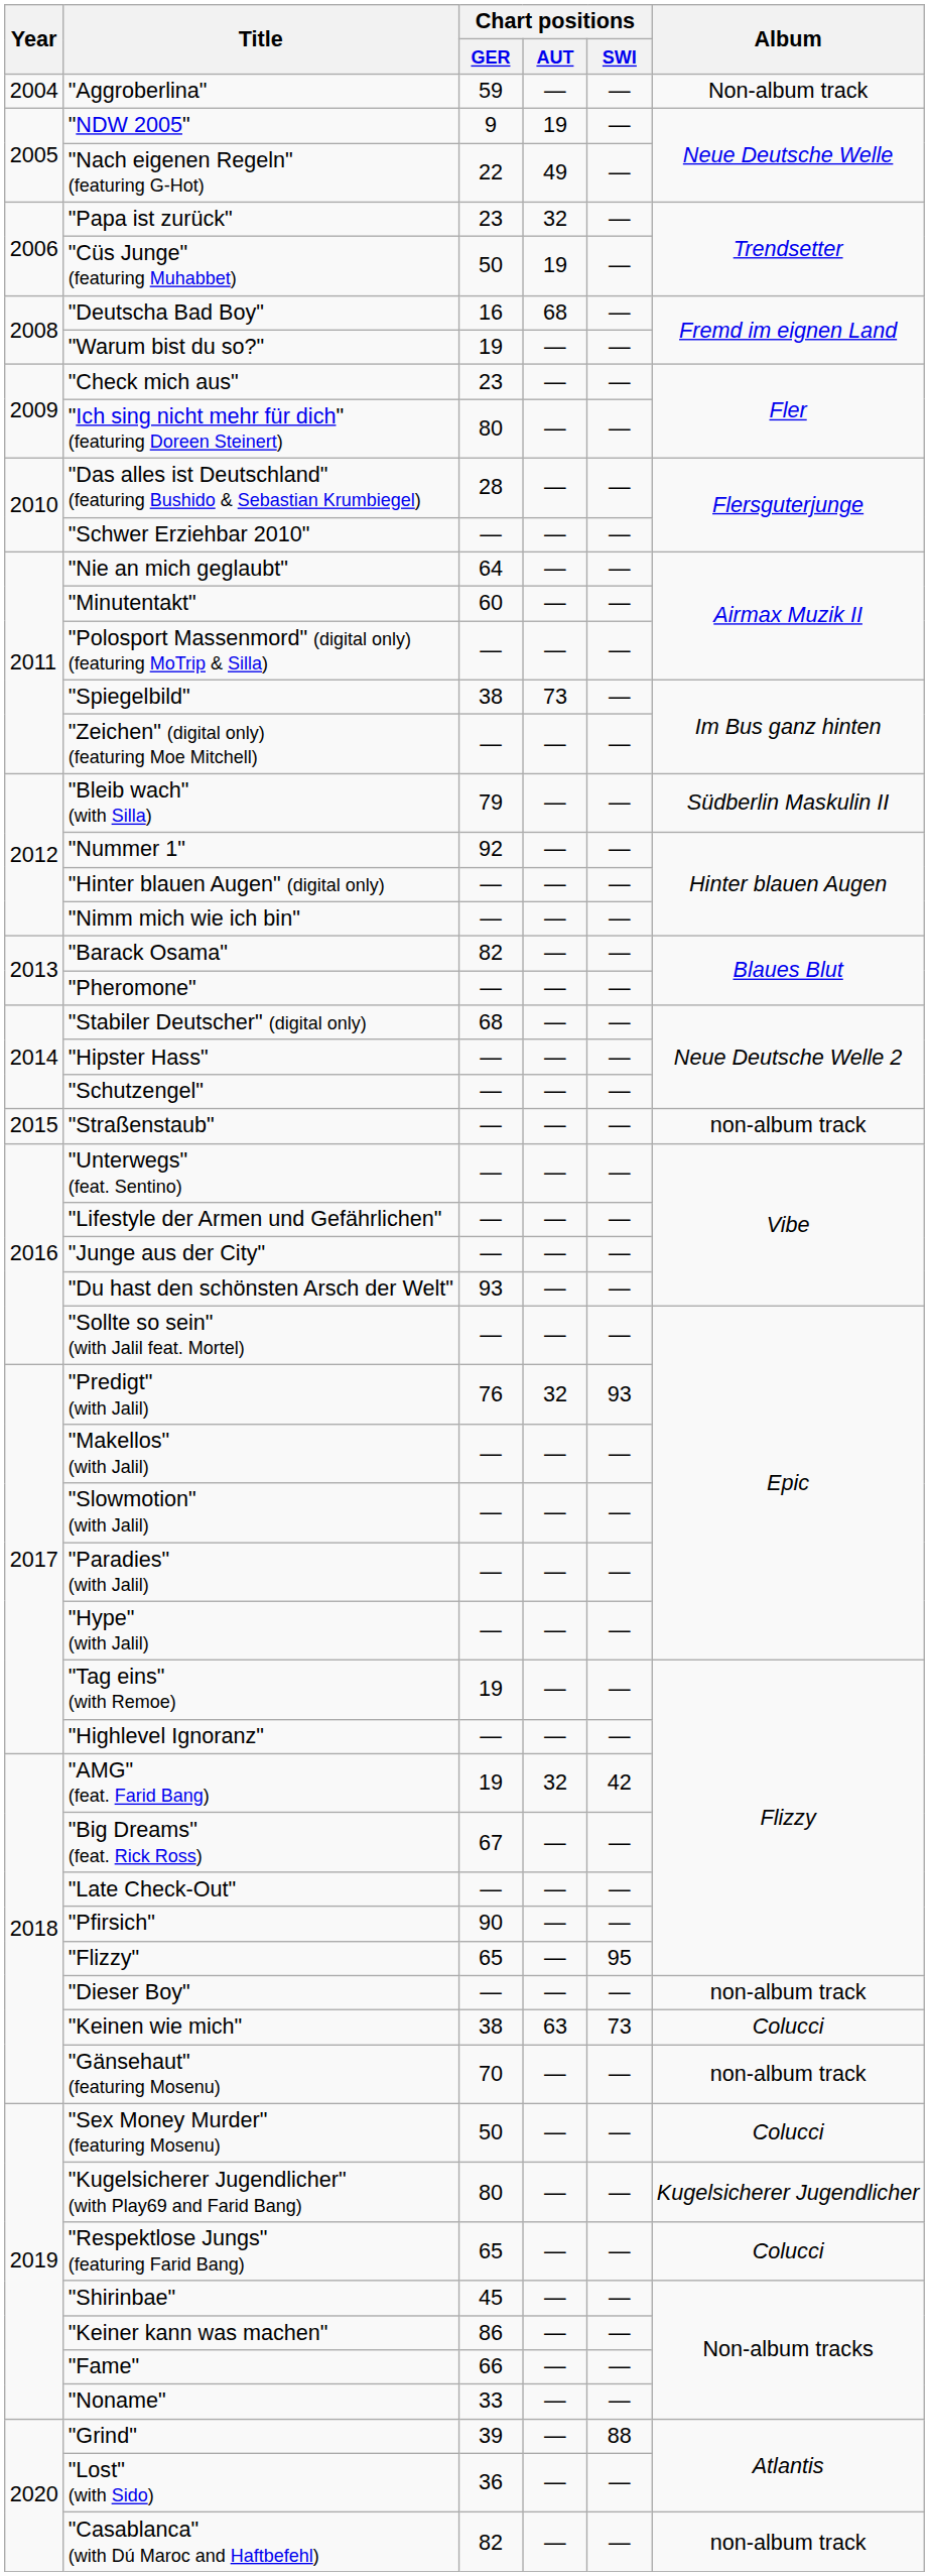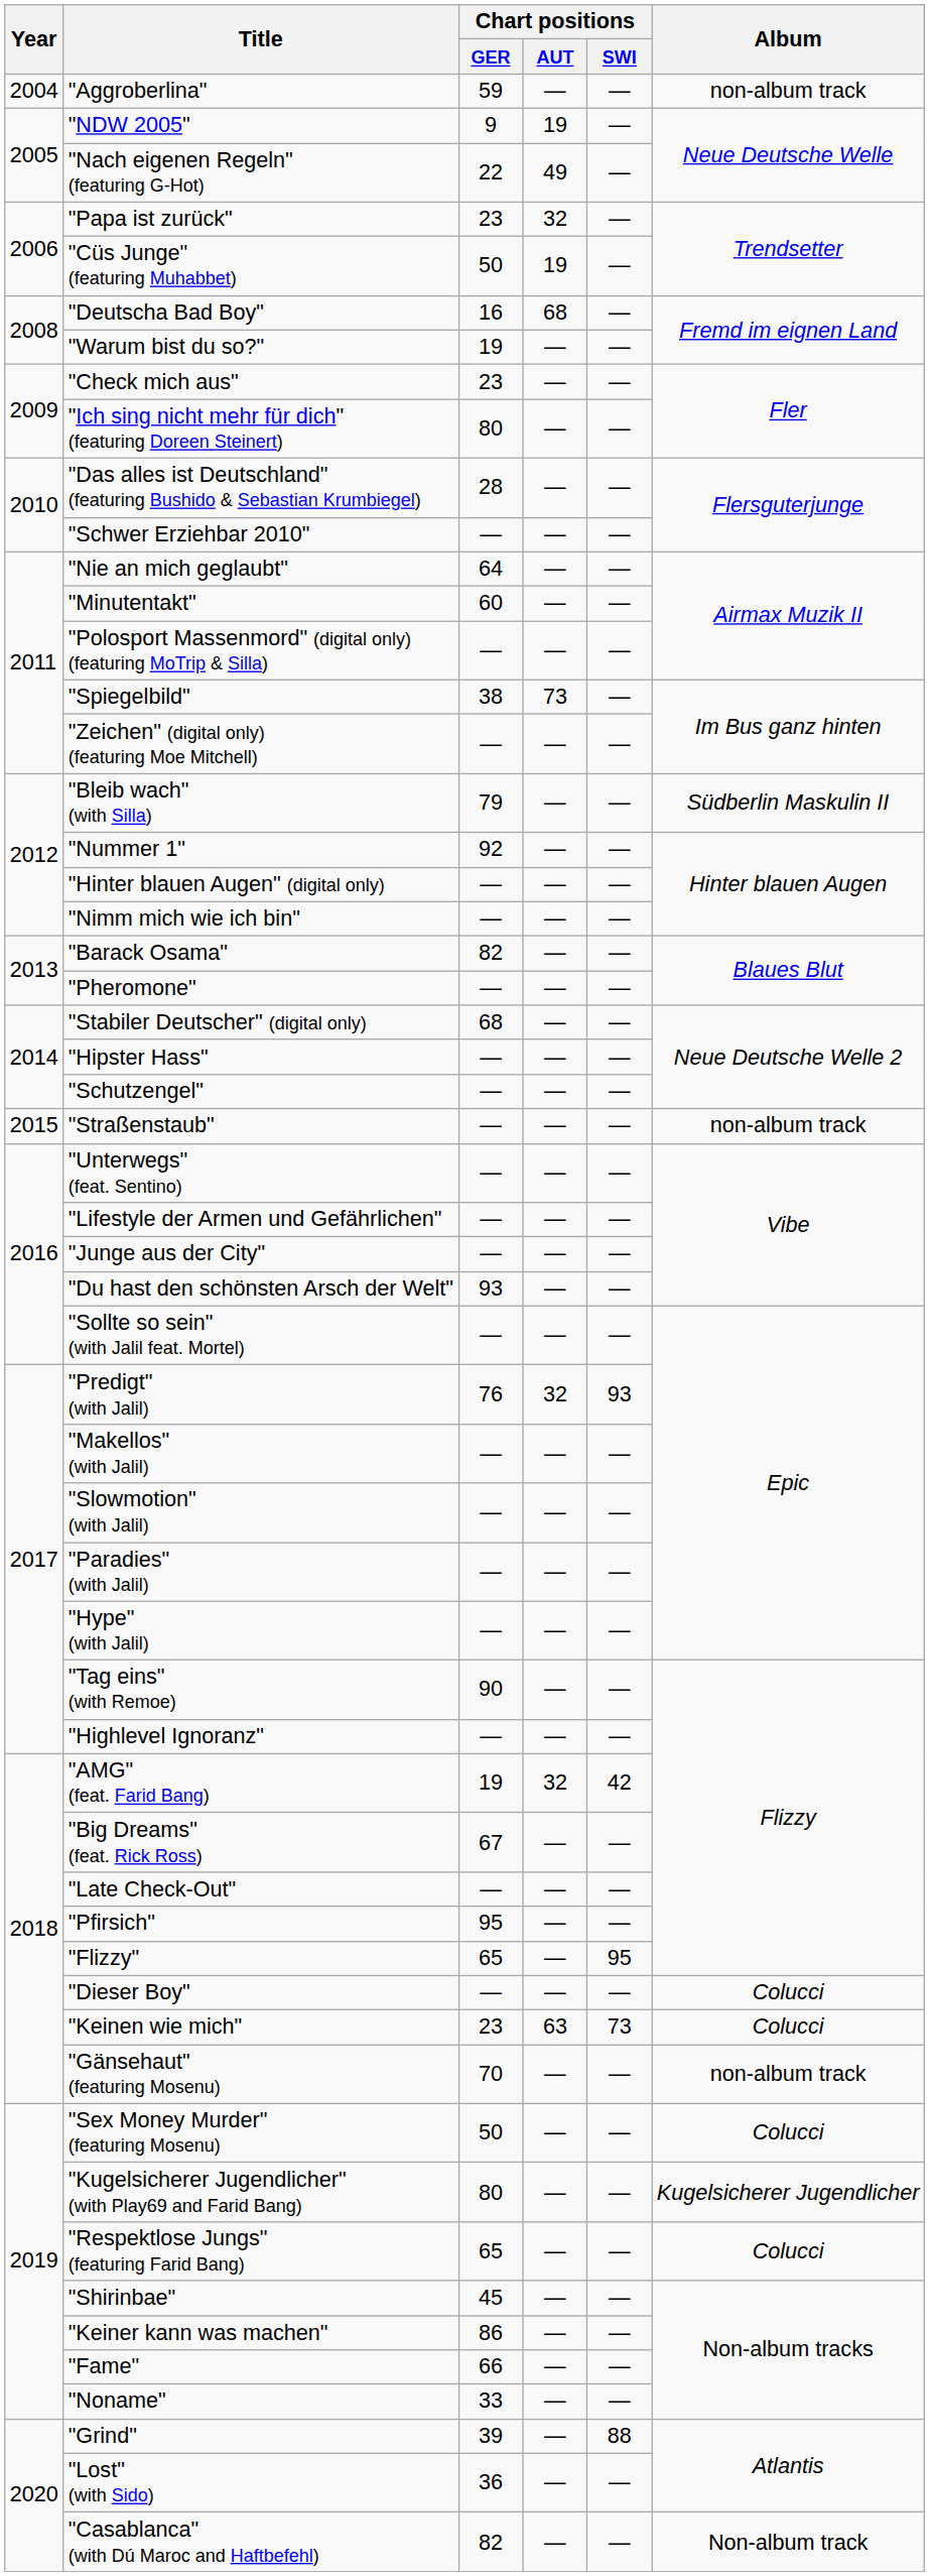"Aggroberlina" | Album: Non-album track -> non-album track
"Tag eins" (with Remoe) | Chart positions / GER: 19 -> 90
"Pfirsich" | Chart positions / GER: 90 -> 95
"Dieser Boy" | Album: non-album track -> Colucci
"Keinen wie mich" | Chart positions / GER: 38 -> 23
"Casablanca" (with Dú Maroc and Haftbefehl) | Album: non-album track -> Non-album track
